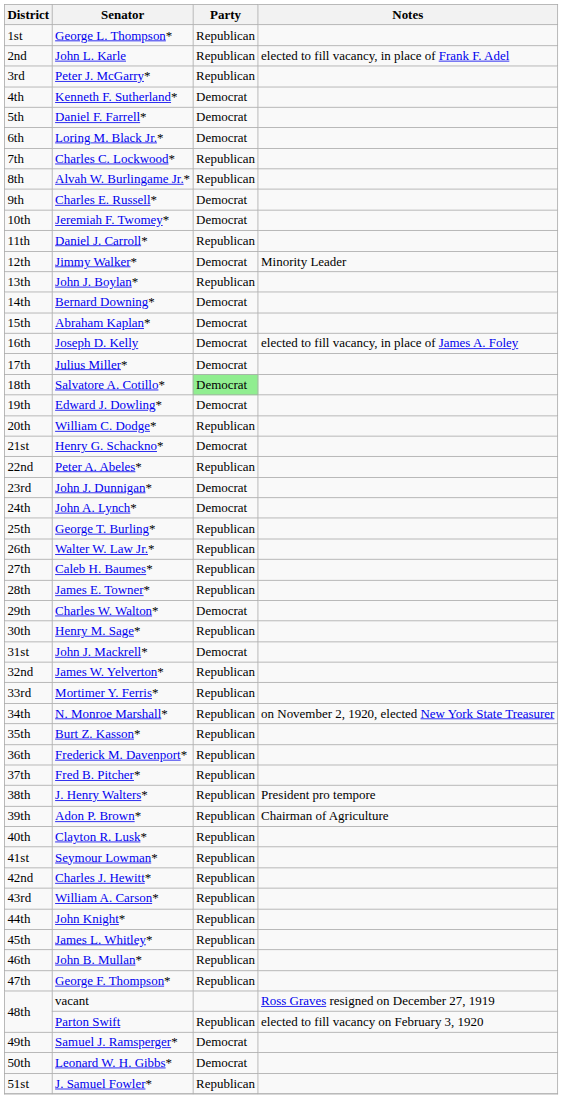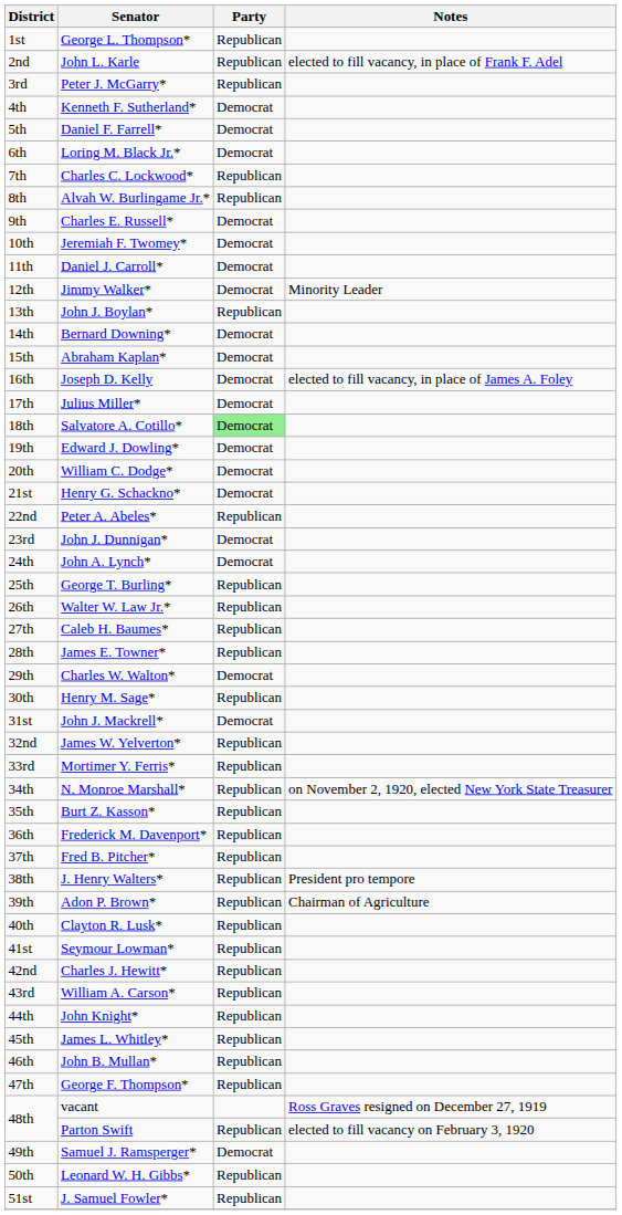Daniel J. Carroll* | Party: Republican -> Democrat
William C. Dodge* | Party: Republican -> Democrat
Leonard W. H. Gibbs* | Party: Democrat -> Republican
